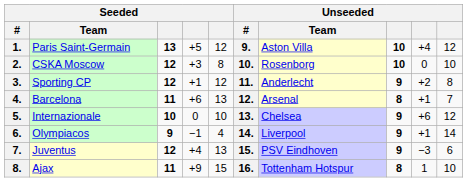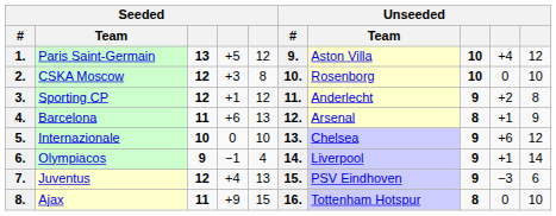4. | column 10: 7 -> 9
8. | column 9: 1 -> 0
